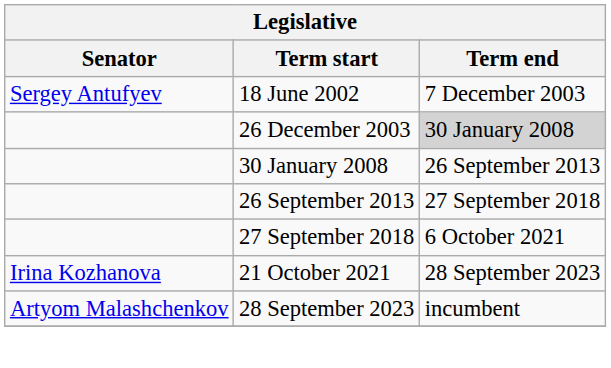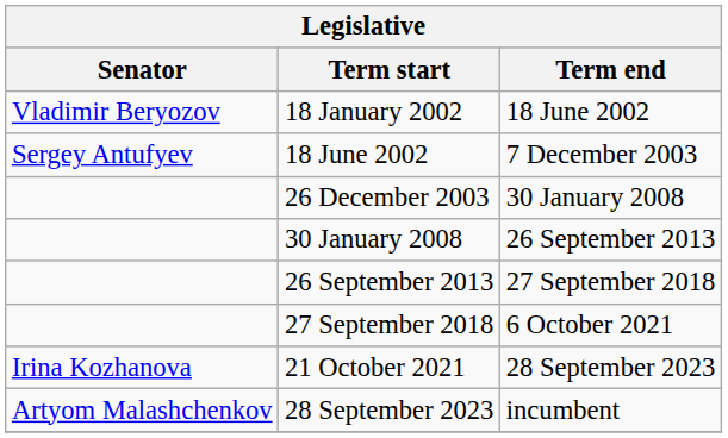+ row: Vladimir Beryozov | 18 January 2002 | 18 June 2002
26 December 2003 | Term end: lightgrey background -> no background
